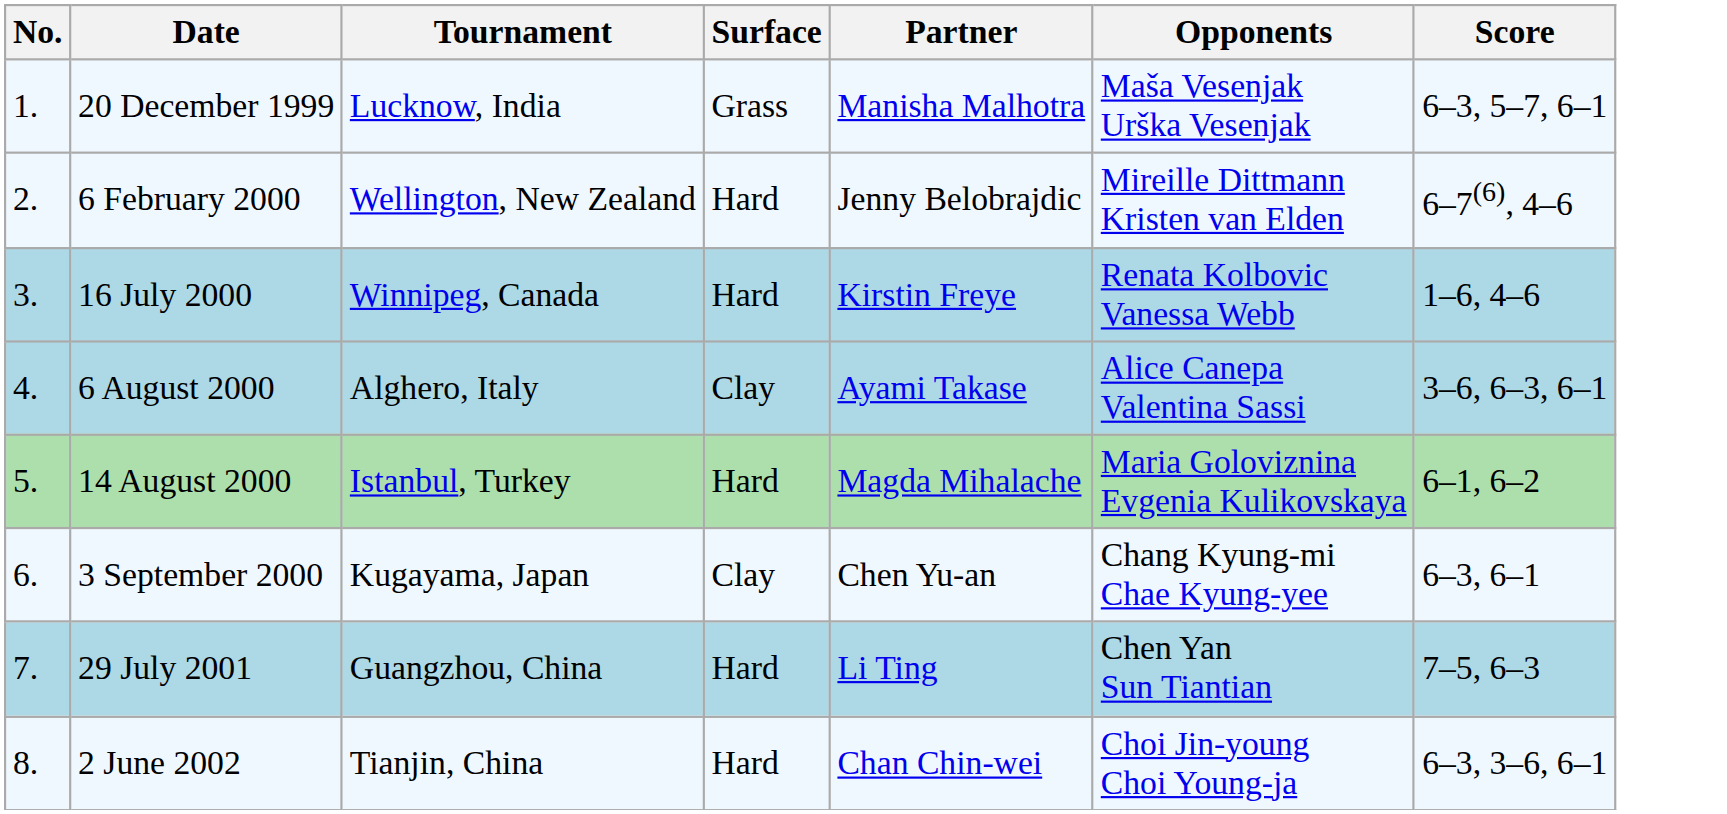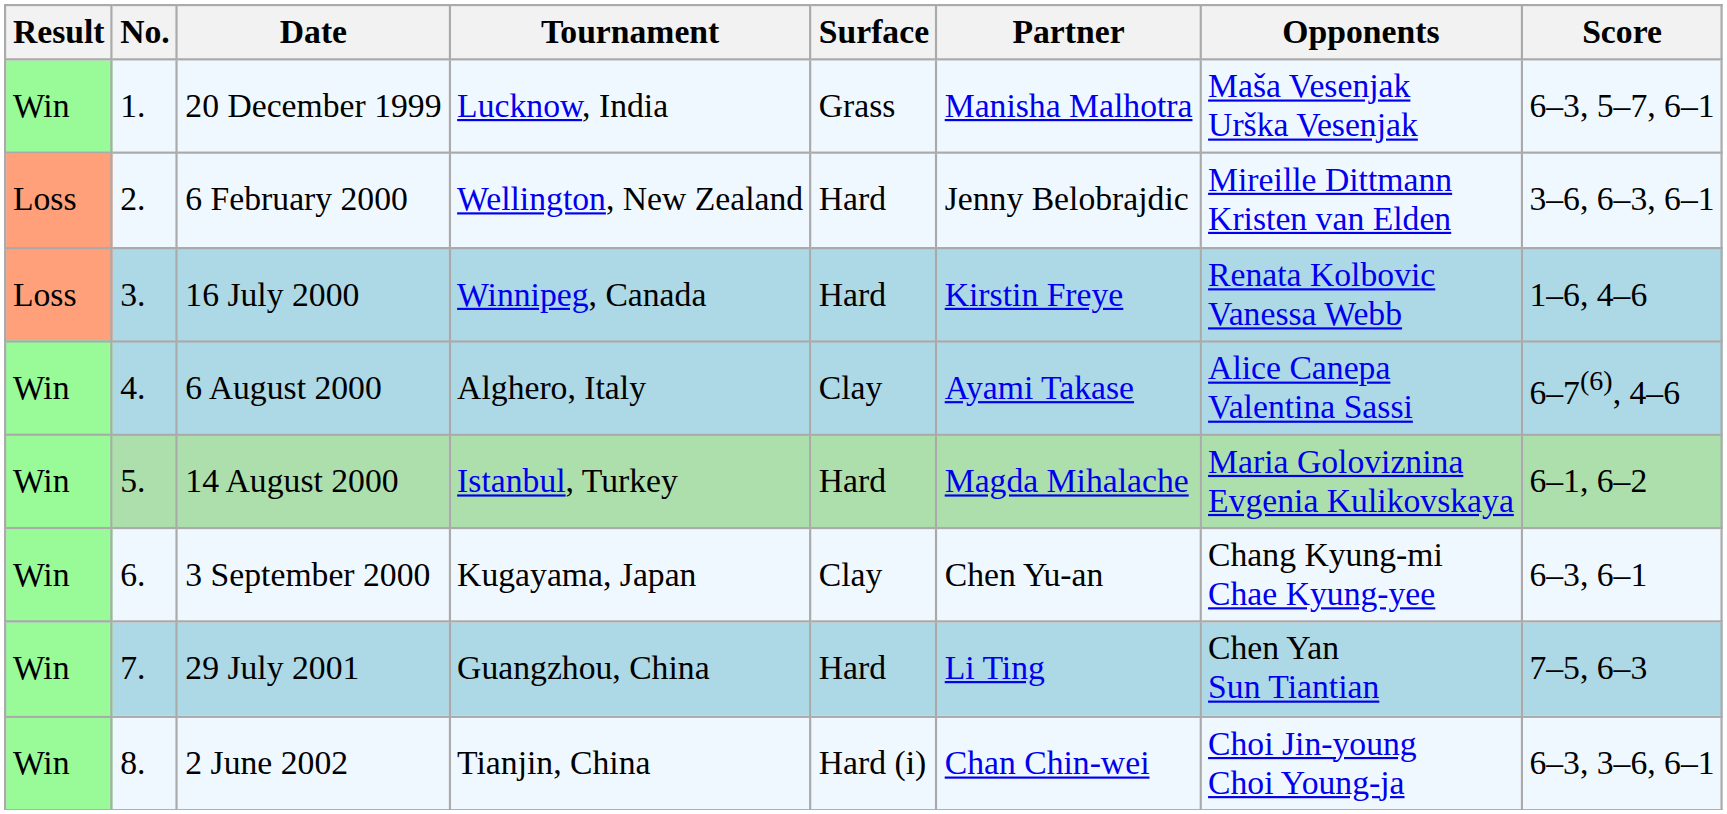+ column: Result | Win | Loss | Loss | Win | Win | Win | Win | Win
6 February 2000 | Score: 6–7(6), 4–6 -> 3–6, 6–3, 6–1
6 August 2000 | Score: 3–6, 6–3, 6–1 -> 6–7(6), 4–6
2 June 2002 | Surface: Hard -> Hard (i)
